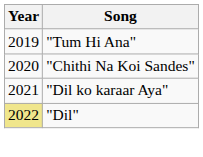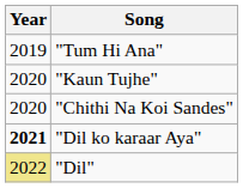+ row: 2020 | "Kaun Tujhe"
"Dil ko karaar Aya" | Year: normal -> bold
